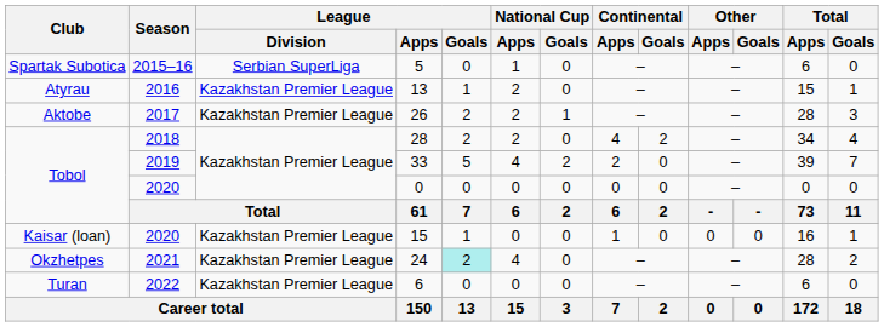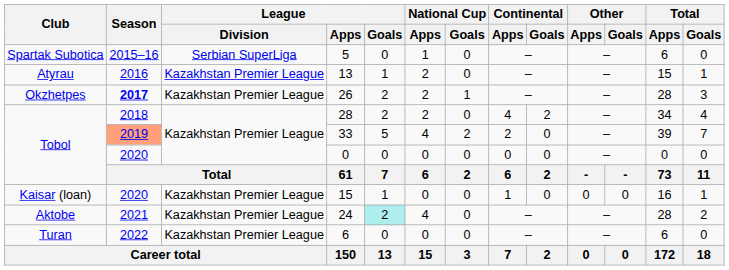26 | Club: Aktobe -> Okzhetpes
26 | Season: normal -> bold
33 | Season: no background -> lightsalmon background
24 | Club: Okzhetpes -> Aktobe
